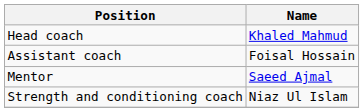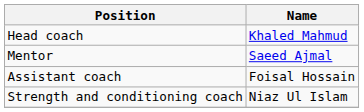rows swapped: Assistant coach <-> Mentor
